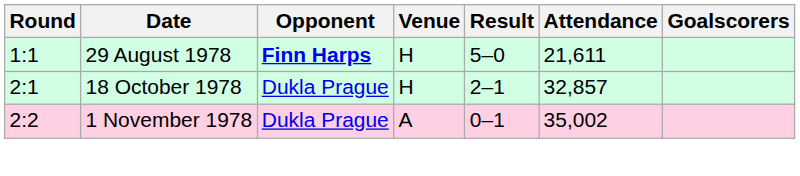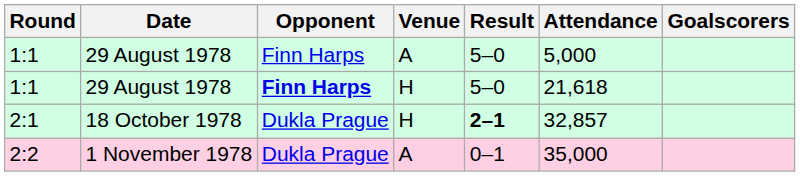+ row: 1:1 | 29 August 1978 | Finn Harps | A | 5–0 | 5,000
1:1 / H | Attendance: 21,611 -> 21,618
2:1 | Result: normal -> bold
2:2 | Attendance: 35,002 -> 35,000
